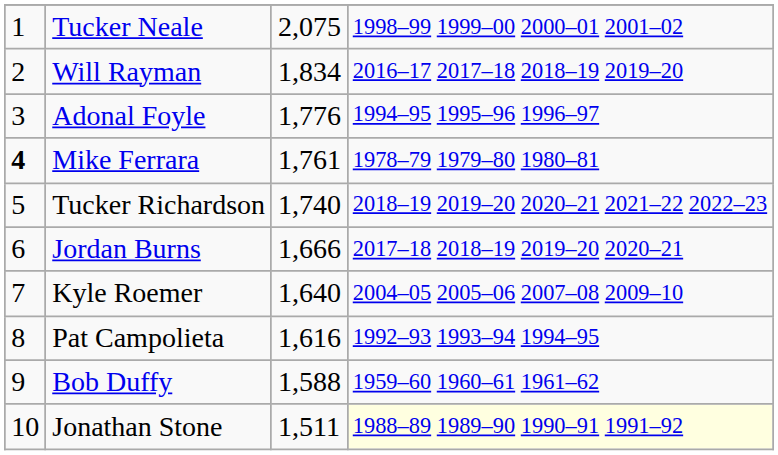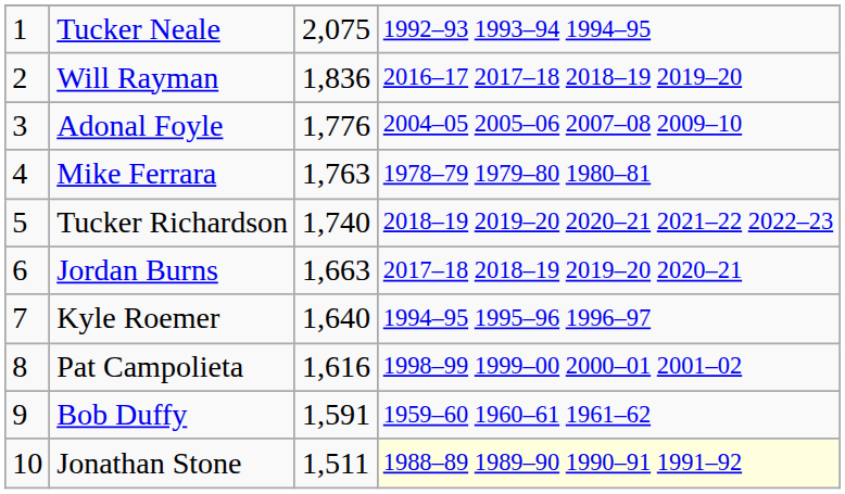Tucker Neale | column 4: 1998–99 1999–00 2000–01 2001–02 -> 1992–93 1993–94 1994–95
Will Rayman | column 3: 1,834 -> 1,836
Adonal Foyle | column 4: 1994–95 1995–96 1996–97 -> 2004–05 2005–06 2007–08 2009–10
Mike Ferrara | column 1: bold -> normal
Mike Ferrara | column 3: 1,761 -> 1,763
Jordan Burns | column 3: 1,666 -> 1,663
Kyle Roemer | column 4: 2004–05 2005–06 2007–08 2009–10 -> 1994–95 1995–96 1996–97
Pat Campolieta | column 4: 1992–93 1993–94 1994–95 -> 1998–99 1999–00 2000–01 2001–02
Bob Duffy | column 3: 1,588 -> 1,591
